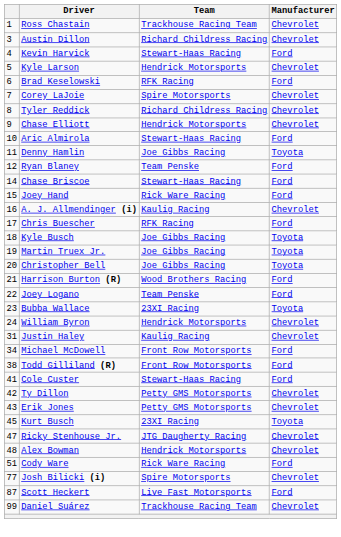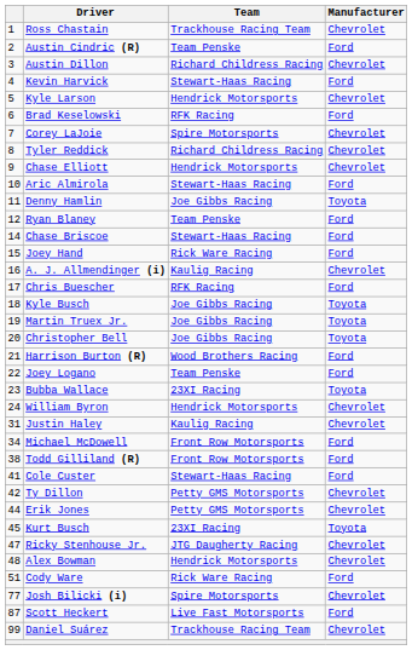+ row: 2 | Austin Cindric (R) | Team Penske | Ford
Erik Jones | column 1: 43 -> 44
